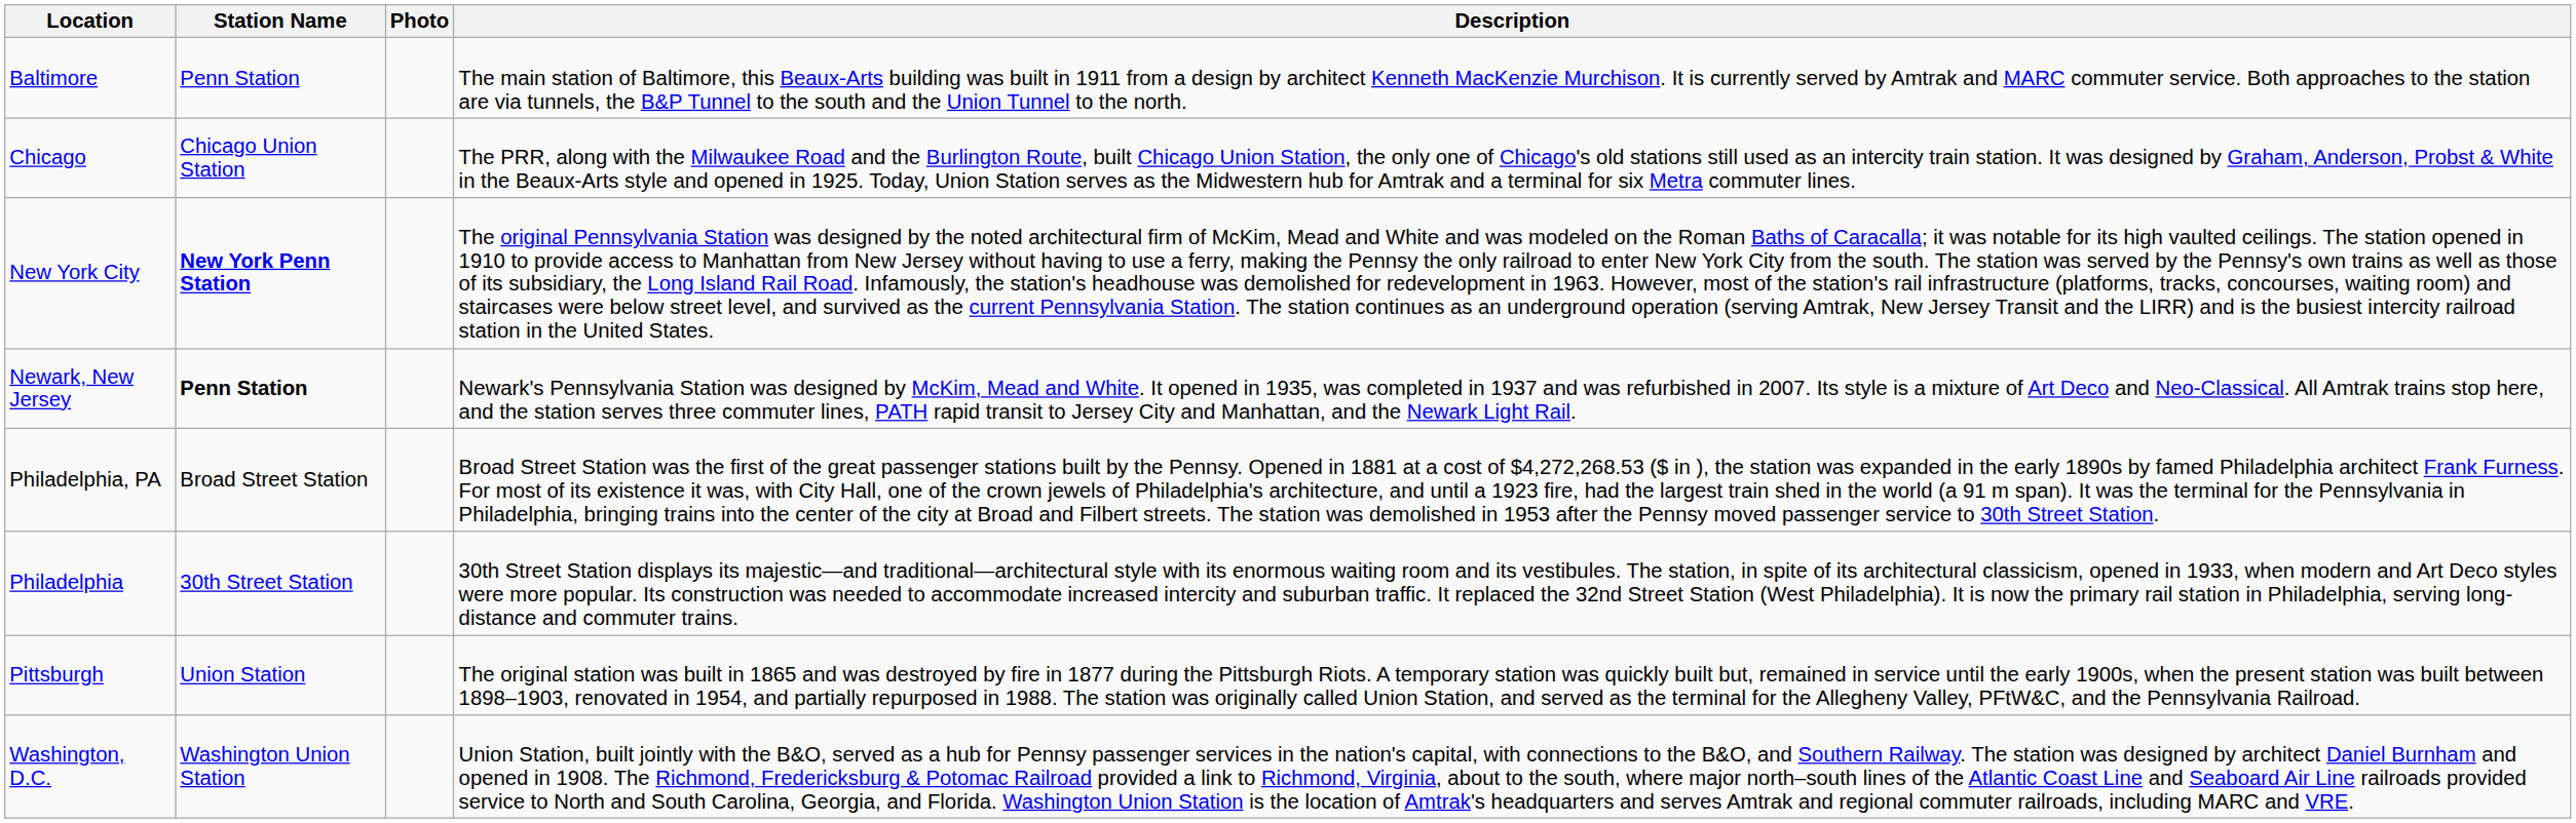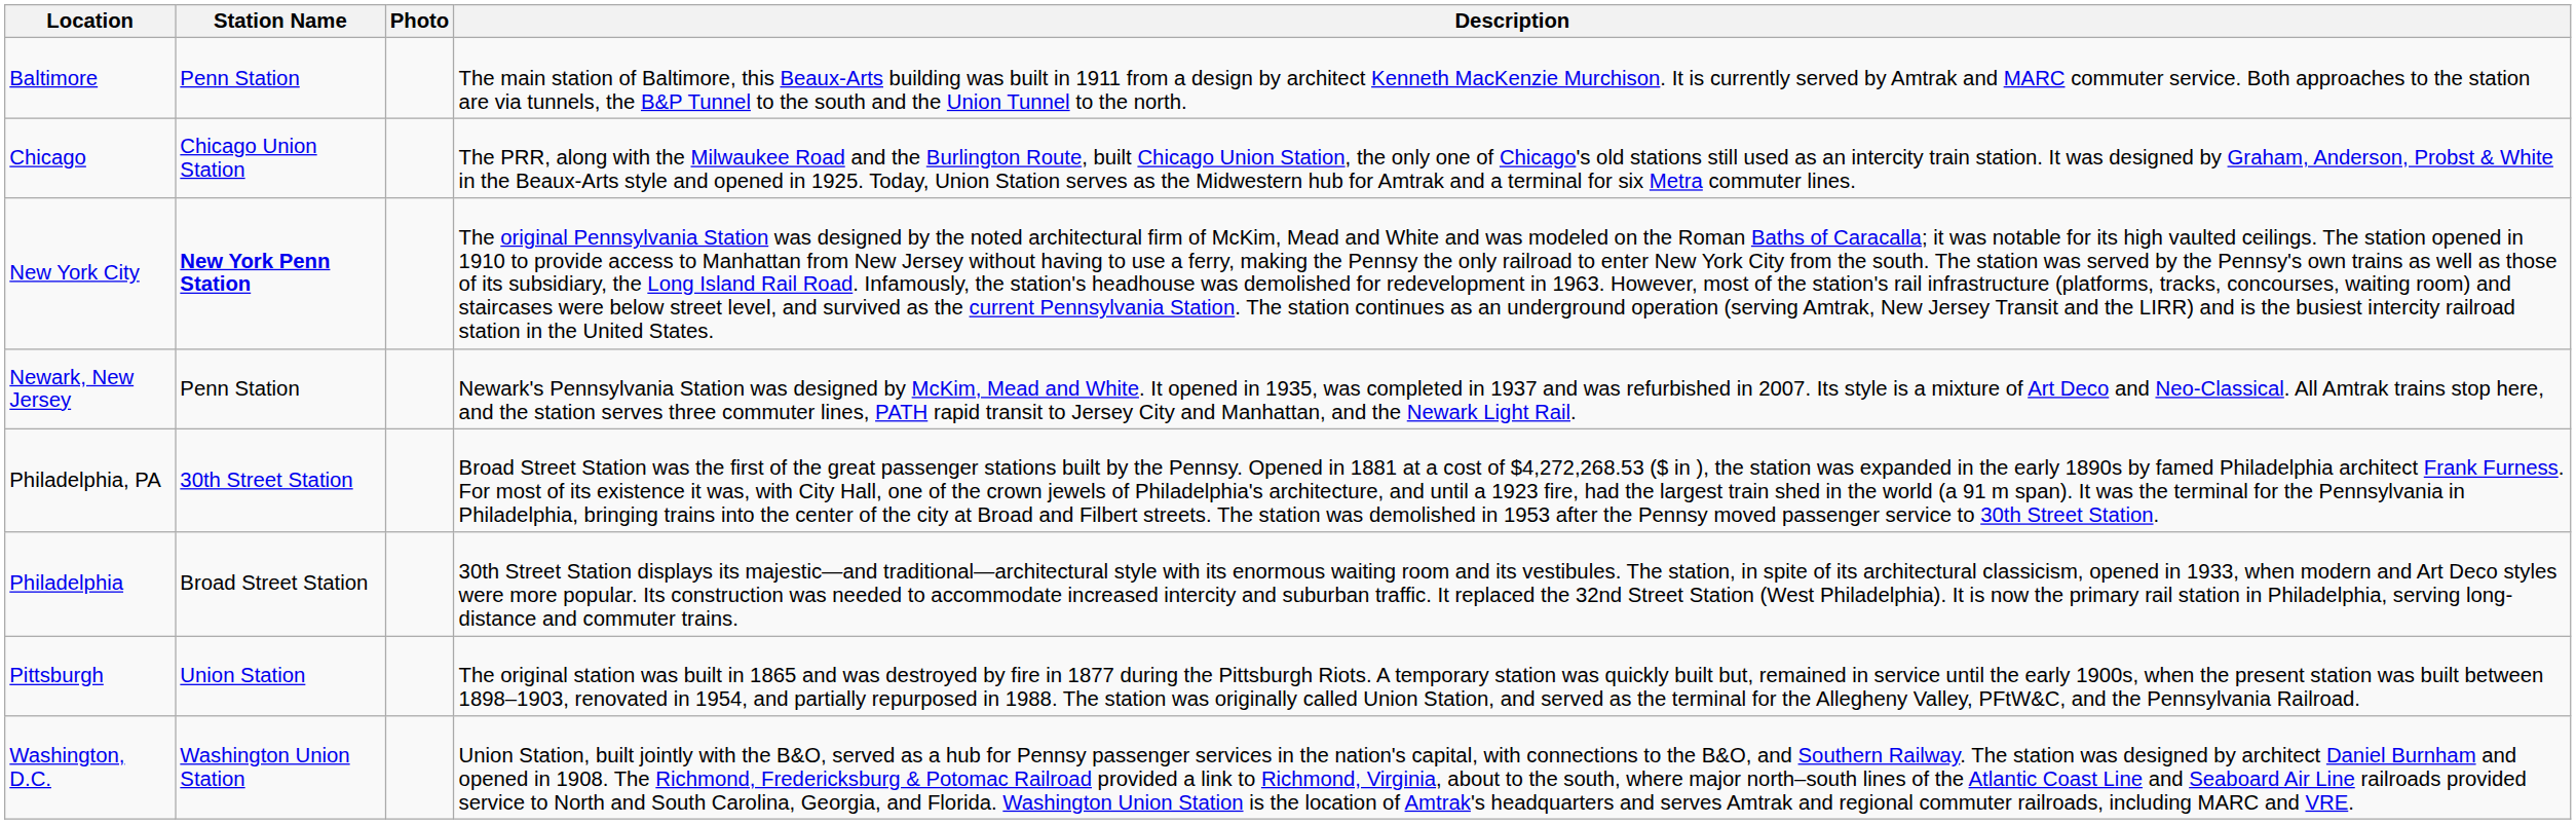Newark, New Jersey | Station Name: bold -> normal
Philadelphia, PA | Station Name: Broad Street Station -> 30th Street Station
Philadelphia | Station Name: 30th Street Station -> Broad Street Station
